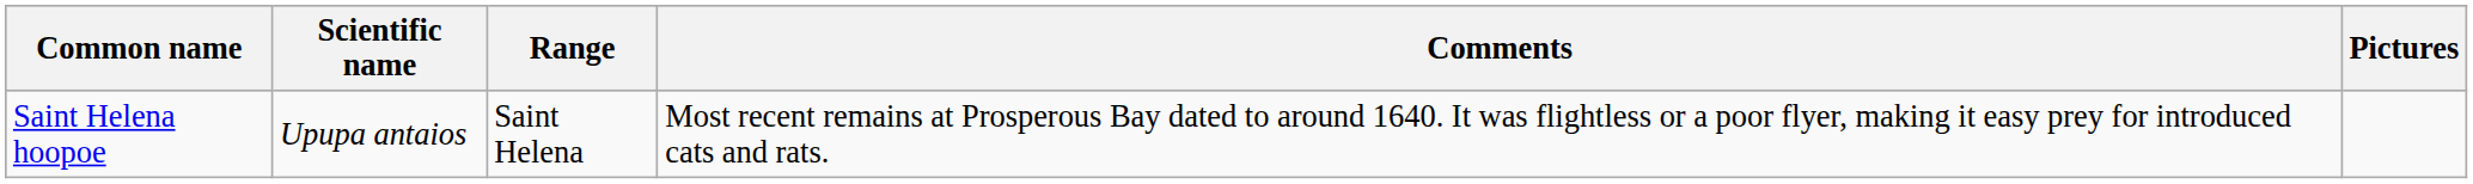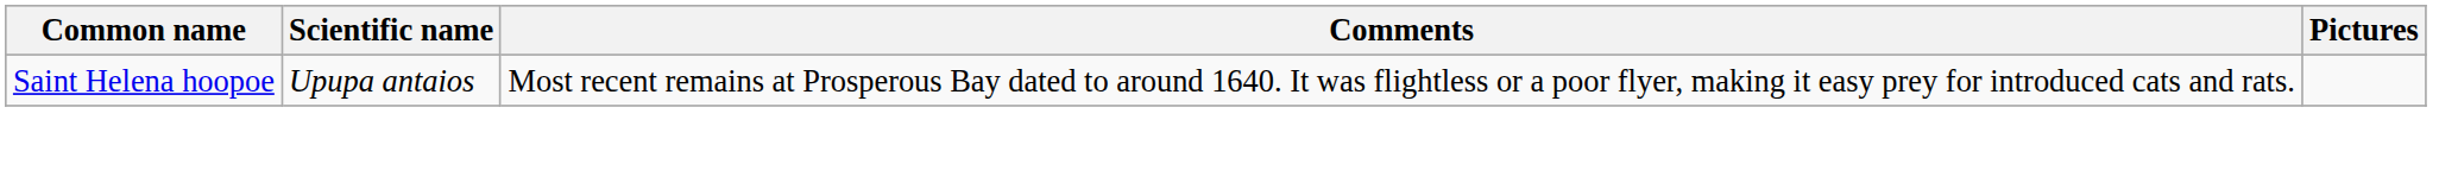- column: Range | Saint Helena
